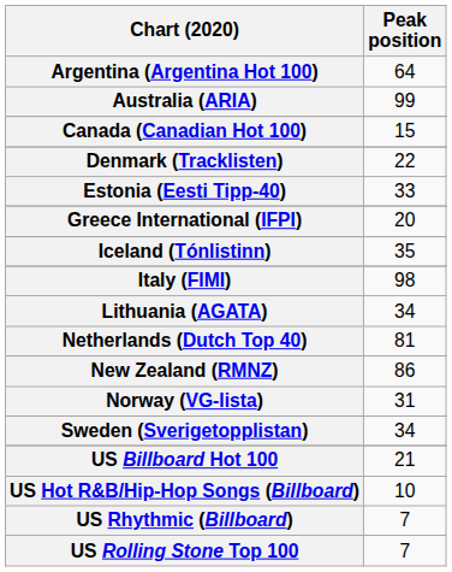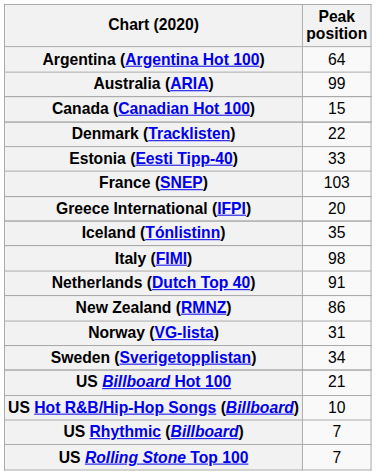+ row: France (SNEP) | 103
- row: Lithuania (AGATA) | 34
Netherlands (Dutch Top 40) | Peak position: 81 -> 91
